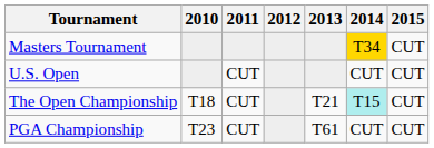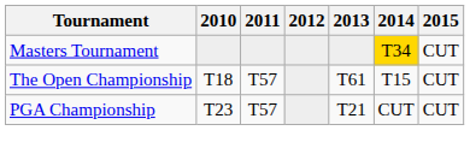- row: U.S. Open | CUT | CUT | CUT
The Open Championship | 2011: CUT -> T57
The Open Championship | 2013: T21 -> T61
The Open Championship | 2014: paleturquoise background -> no background
PGA Championship | 2011: CUT -> T57
PGA Championship | 2013: T61 -> T21
